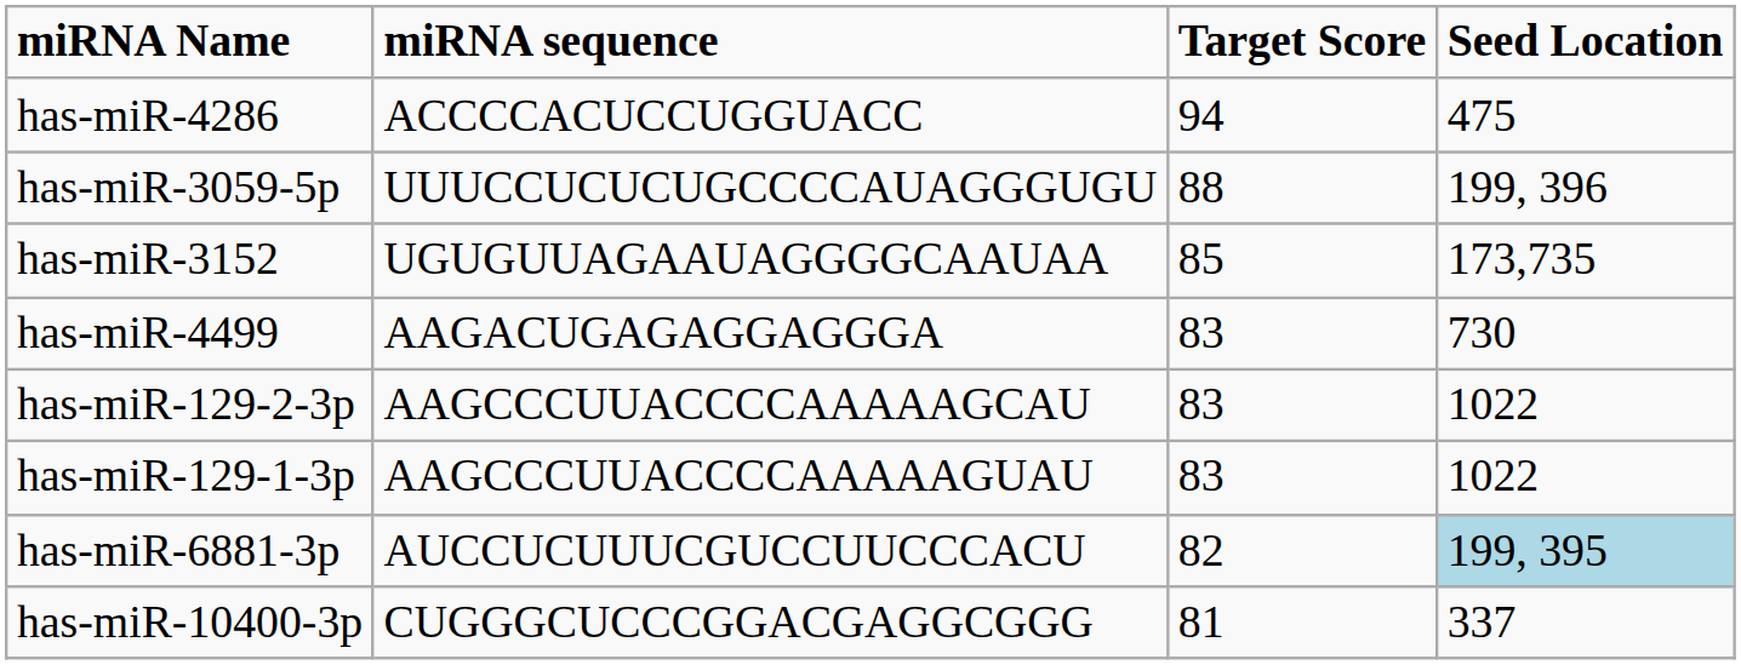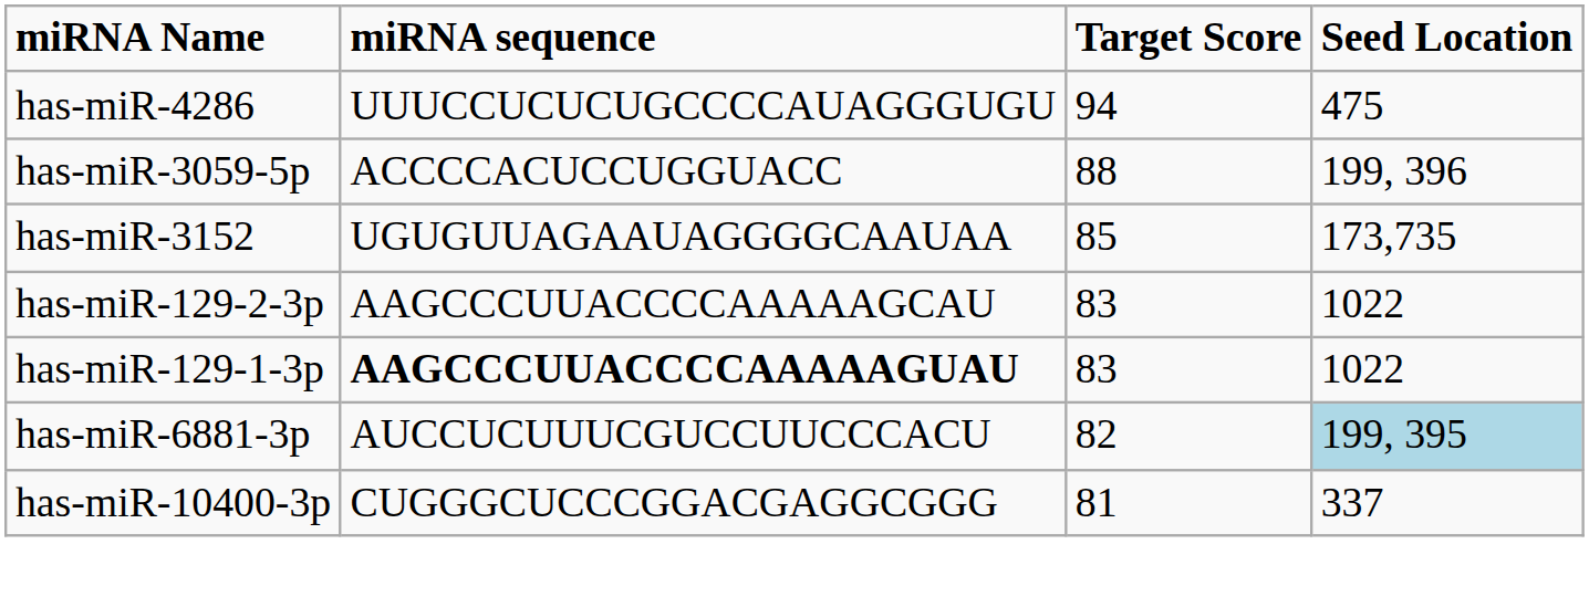has-miR-4286 | miRNA sequence: ACCCCACUCCUGGUACC -> UUUCCUCUCUGCCCCAUAGGGUGU
has-miR-3059-5p | miRNA sequence: UUUCCUCUCUGCCCCAUAGGGUGU -> ACCCCACUCCUGGUACC
- row: has-miR-4499 | AAGACUGAGAGGAGGGA | 83 | 730
has-miR-129-1-3p | miRNA sequence: normal -> bold
